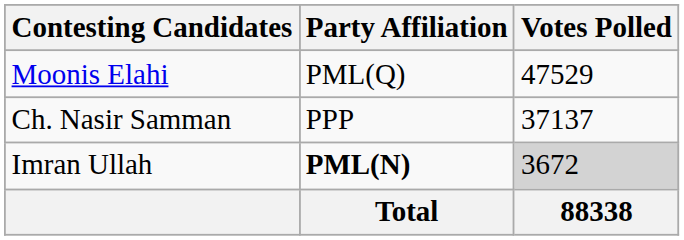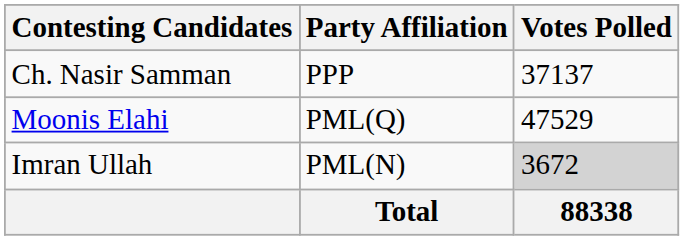rows swapped: Moonis Elahi <-> Ch. Nasir Samman
Imran Ullah | Party Affiliation: bold -> normal
